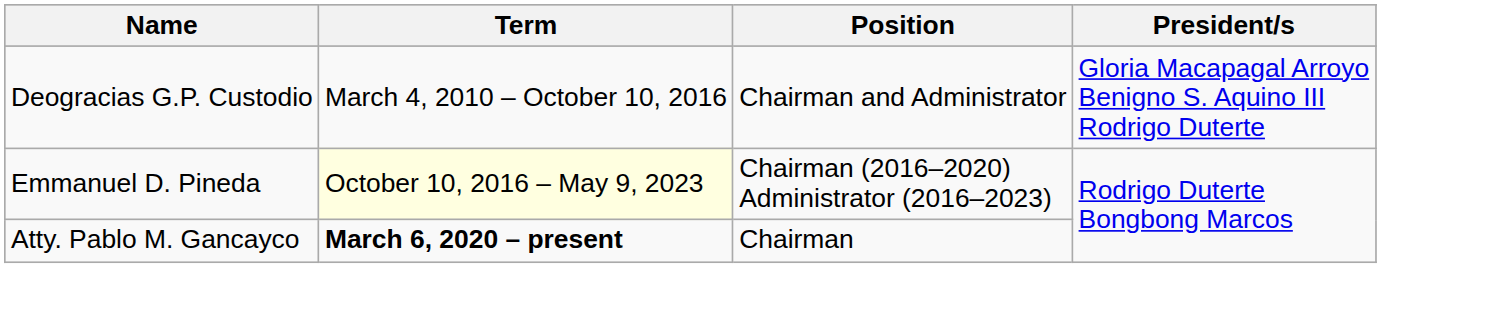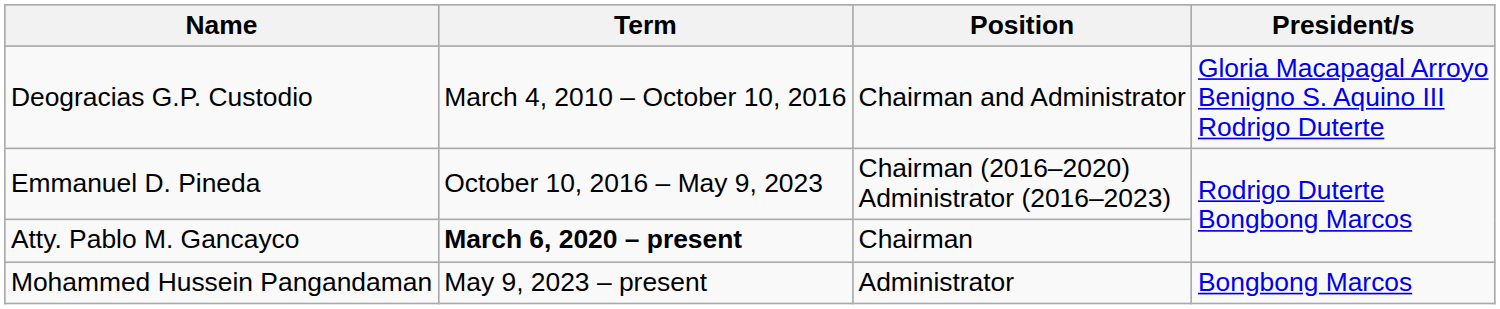Emmanuel D. Pineda | Term: lightyellow background -> no background
+ row: Mohammed Hussein Pangandaman | May 9, 2023 – present | Administrator | Bongbong Marcos
